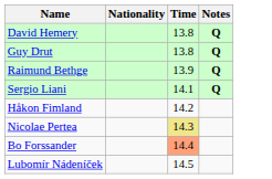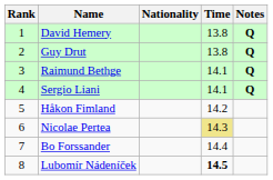+ column: Rank | 1 | 2 | 3 | 4 | 5 | 6 | 7 | 8
Raimund Bethge | Time: 13.9 -> 14.1
Bo Forssander | Time: lightsalmon background -> no background
Lubomír Nádeníček | Time: normal -> bold
